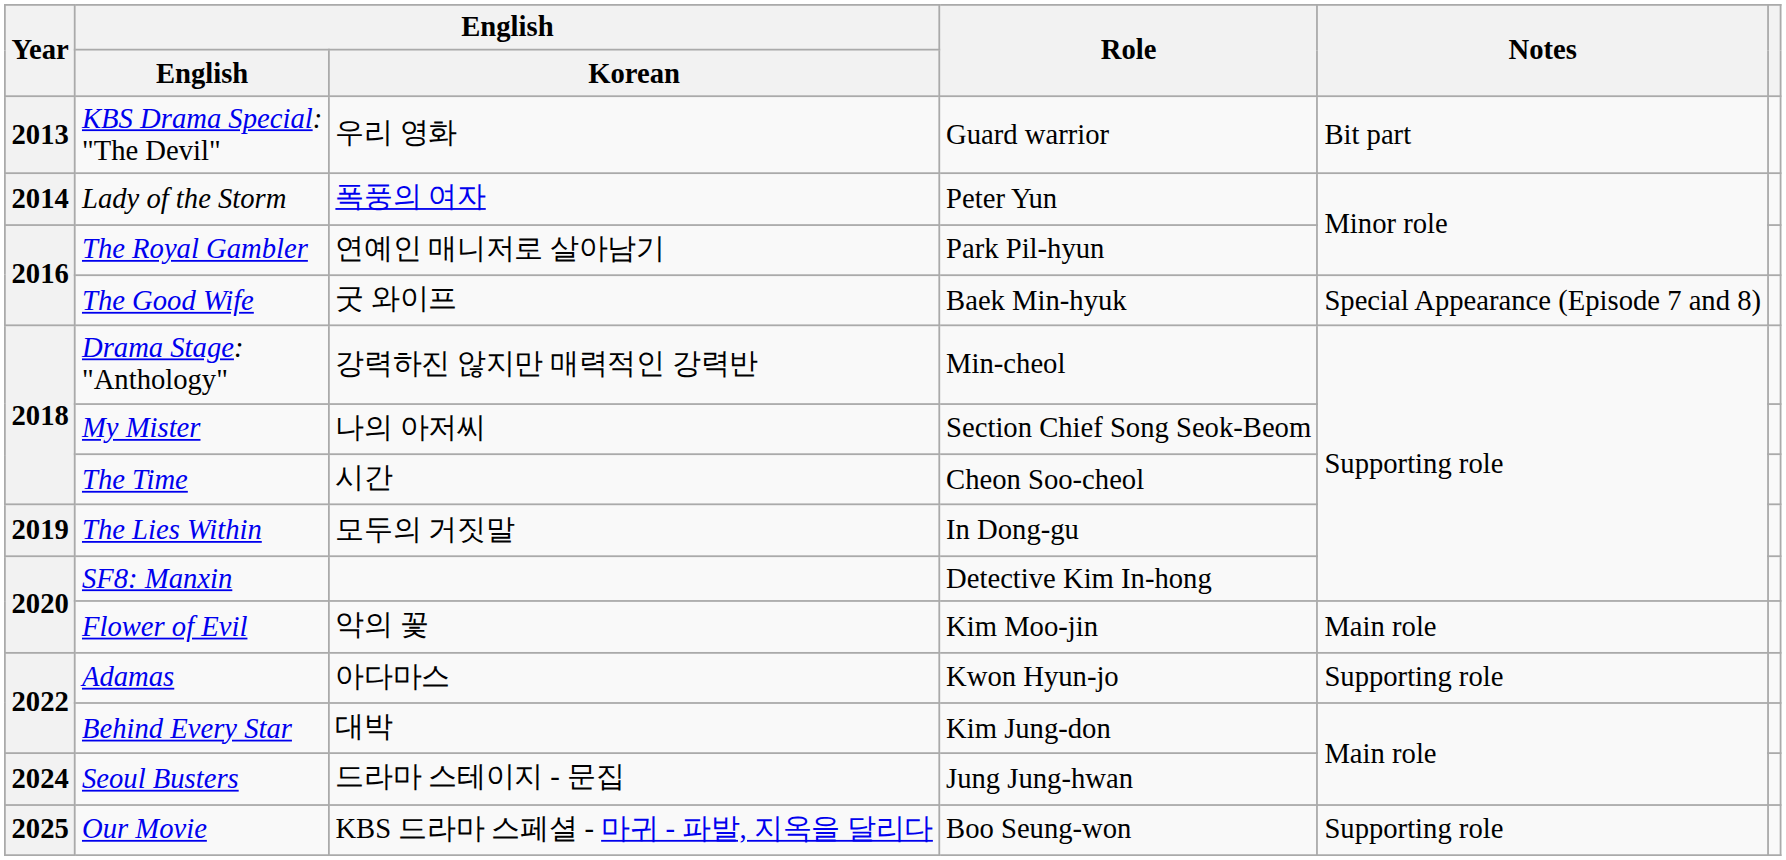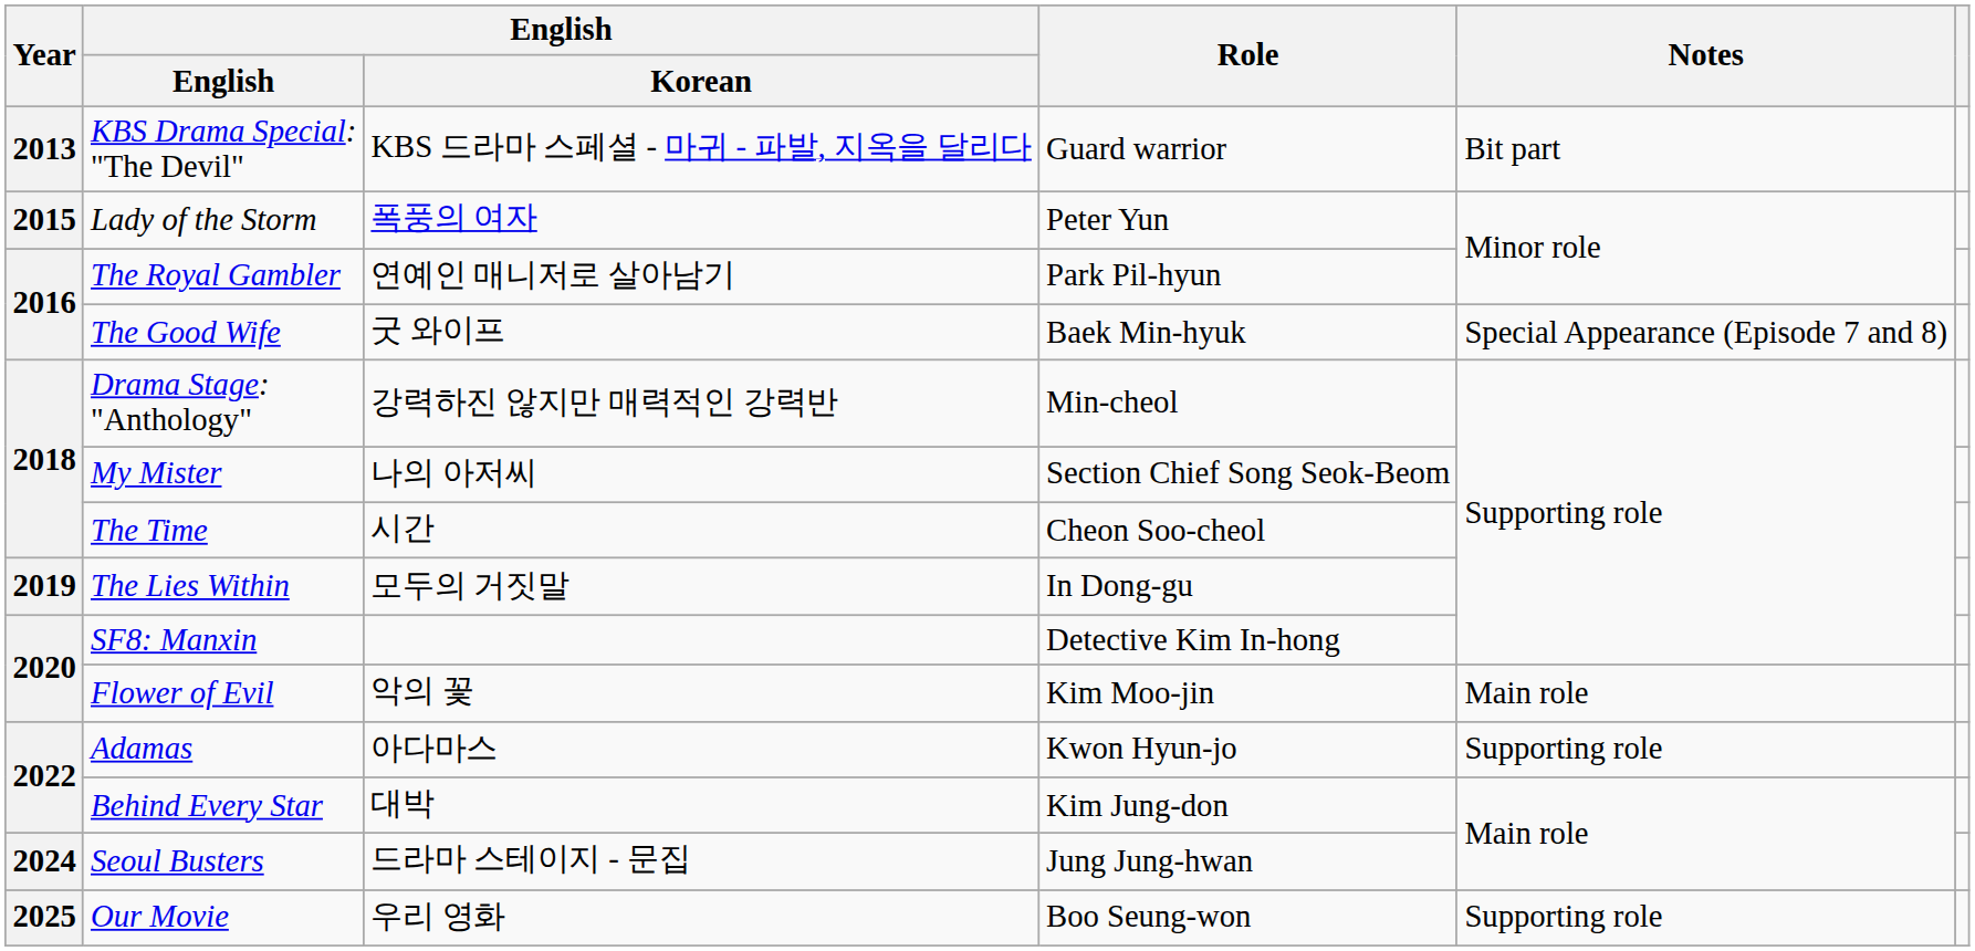KBS Drama Special: "The Devil" | English / Korean: 우리 영화 -> KBS 드라마 스페셜 - 마귀 - 파발, 지옥을 달리다
Lady of the Storm | Year: 2014 -> 2015
Our Movie | English / Korean: KBS 드라마 스페셜 - 마귀 - 파발, 지옥을 달리다 -> 우리 영화
